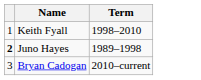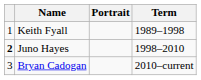+ column: Portrait
Keith Fyall | Term: 1998–2010 -> 1989–1998
Juno Hayes | Term: 1989–1998 -> 1998–2010
